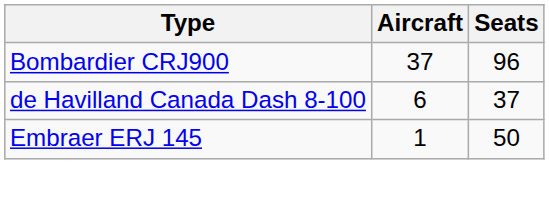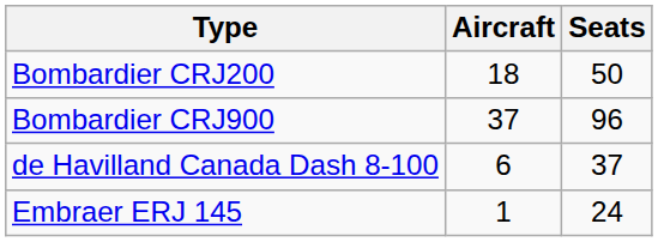+ row: Bombardier CRJ200 | 18 | 50
Embraer ERJ 145 | Seats: 50 -> 24
